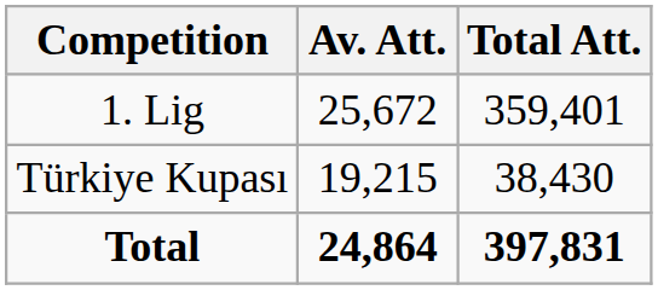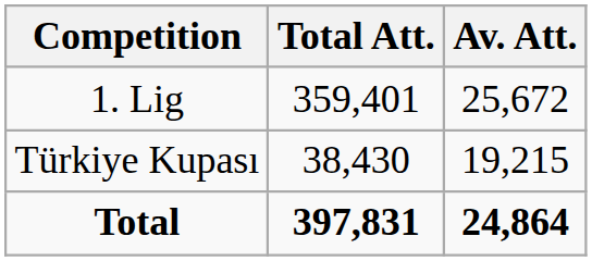columns swapped: Av. Att. <-> Total Att.
